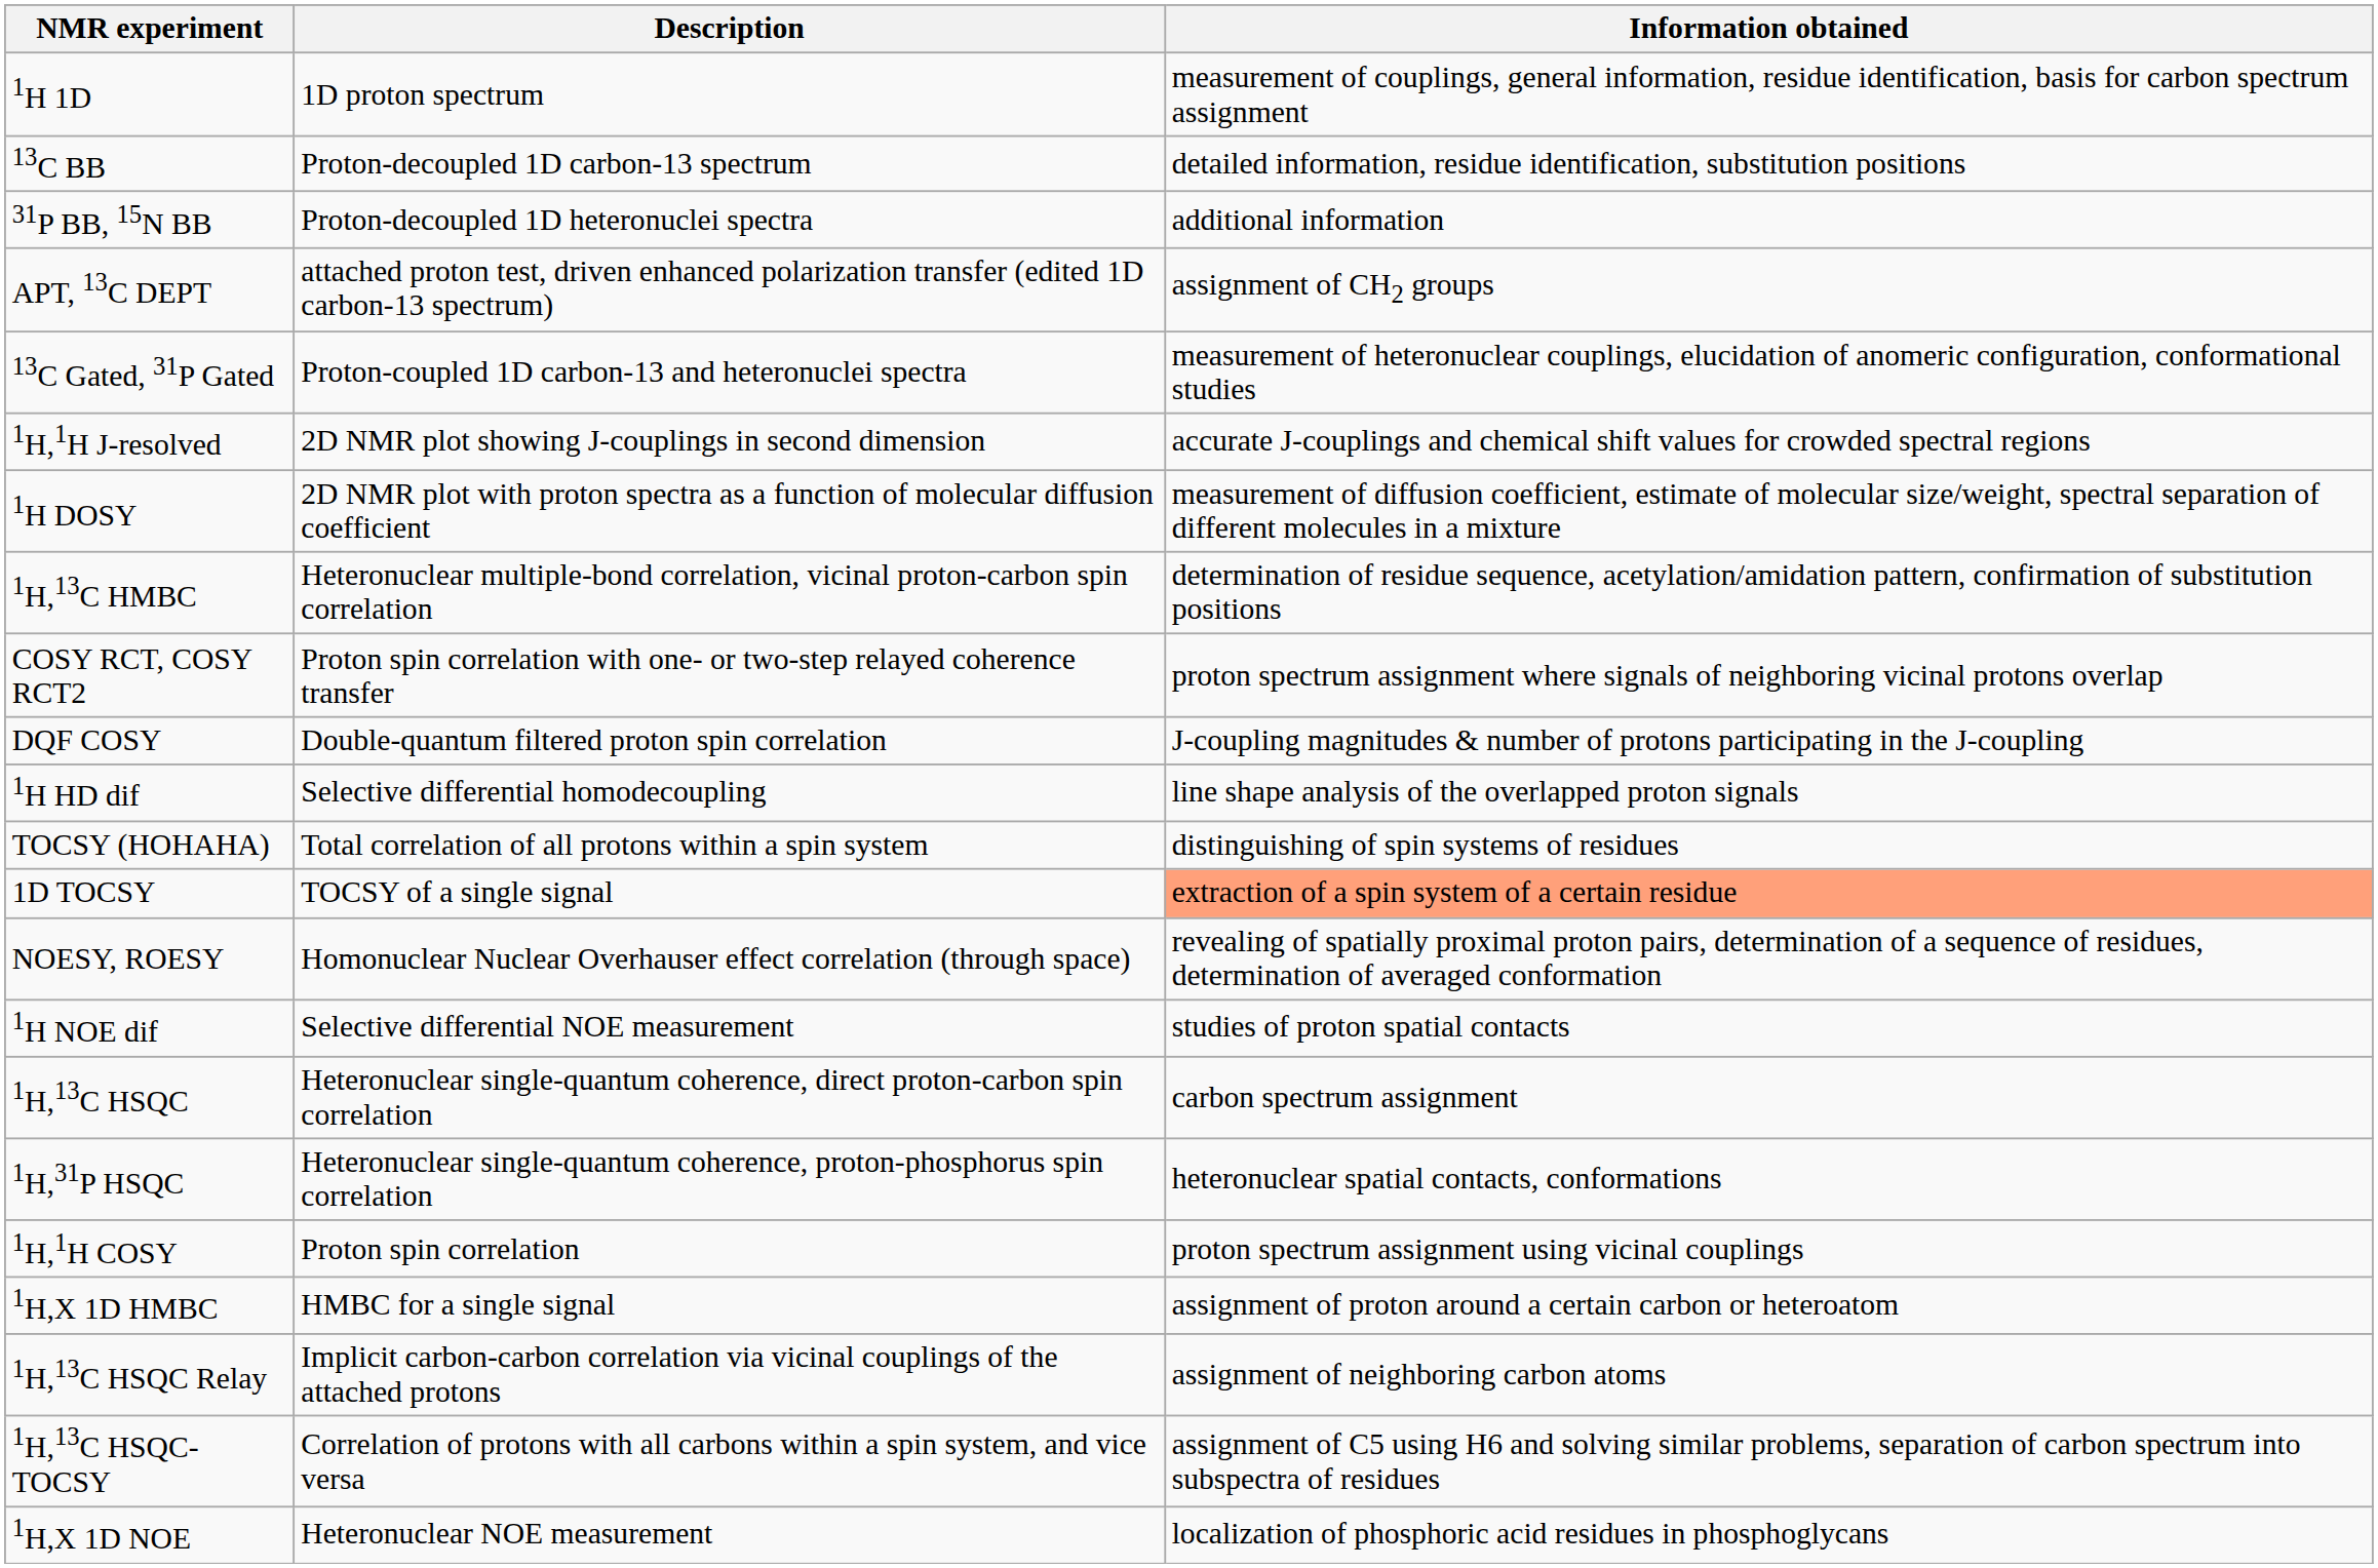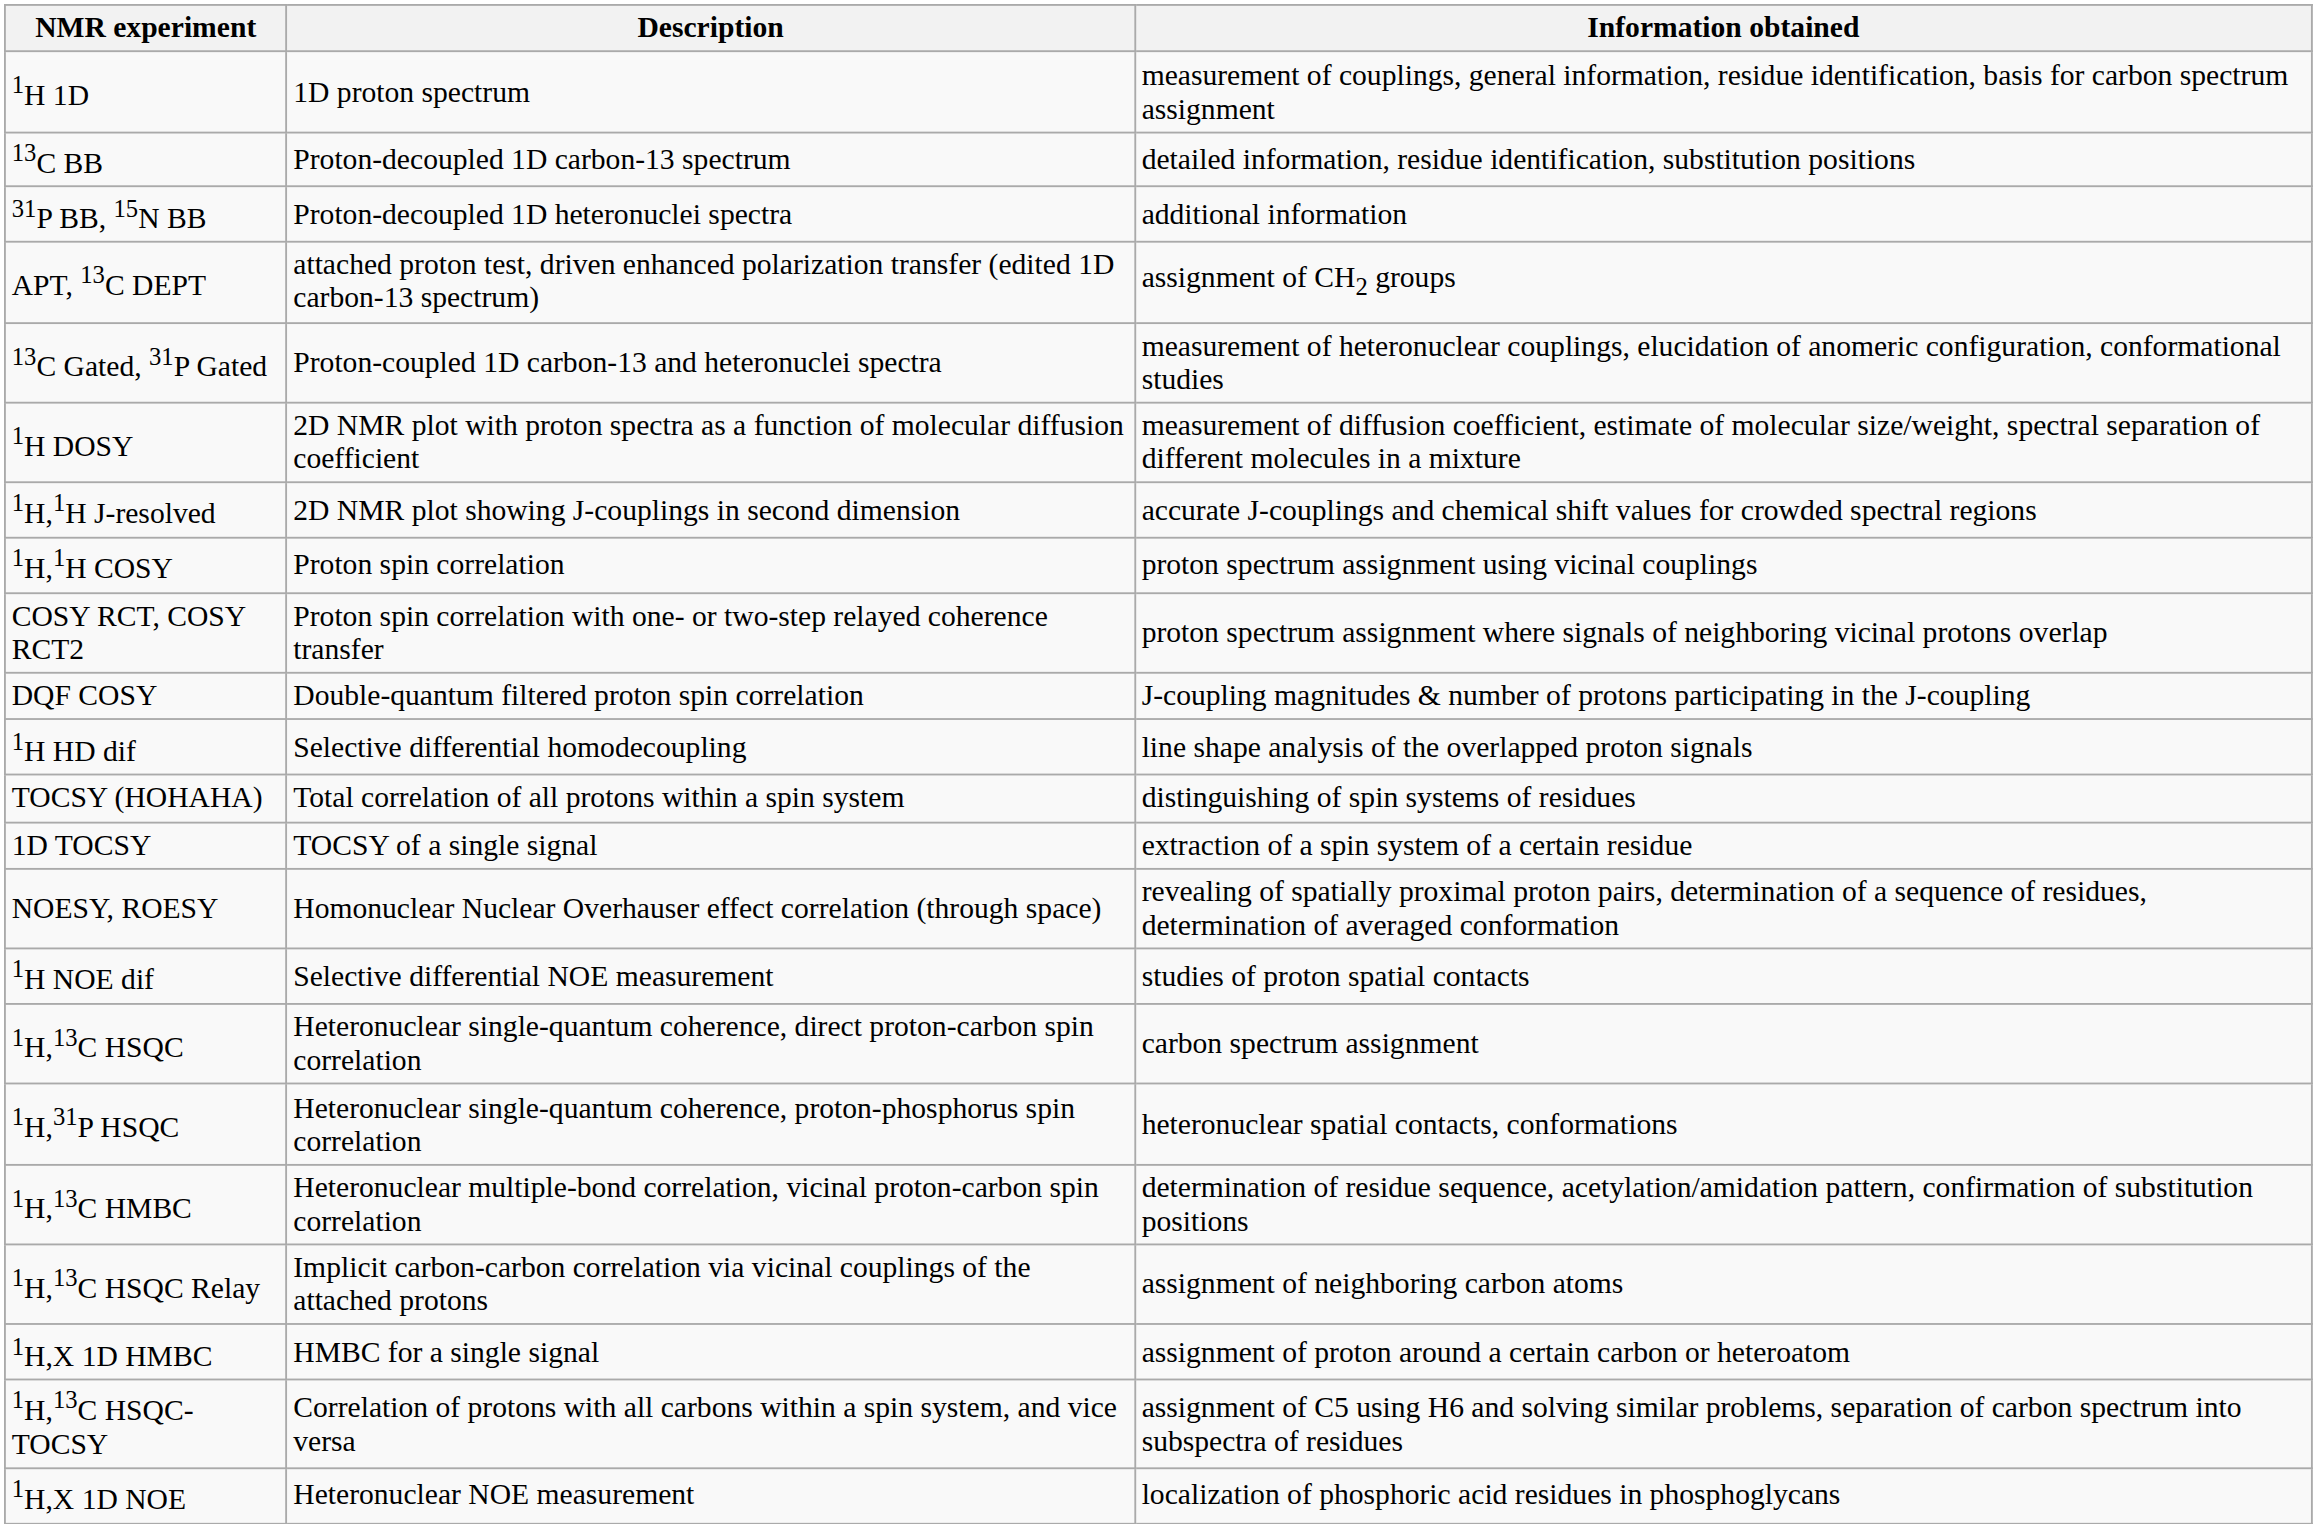rows swapped: 1H,1H J-resolved <-> 1H DOSY
rows swapped: 1H,1H COSY <-> 1H,13C HMBC
1D TOCSY | Information obtained: lightsalmon background -> no background
rows swapped: 1H,X 1D HMBC <-> 1H,13C HSQC Relay
